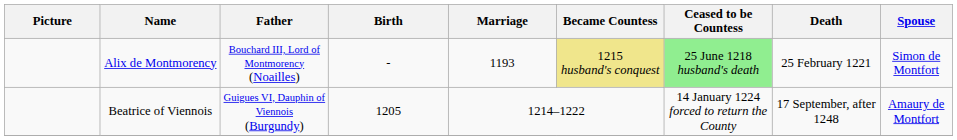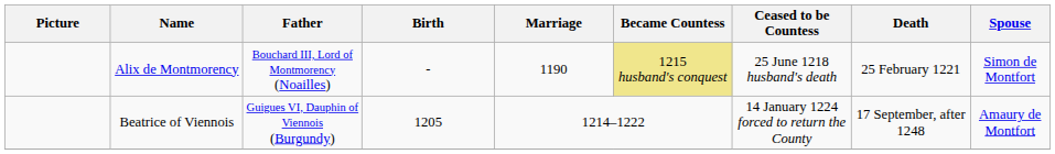Alix de Montmorency | Marriage: 1193 -> 1190
Alix de Montmorency | Ceased to be Countess: lightgreen background -> no background
